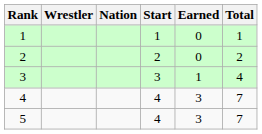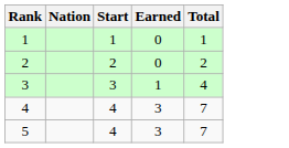- column: Wrestler
